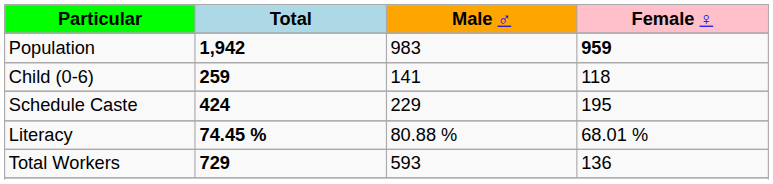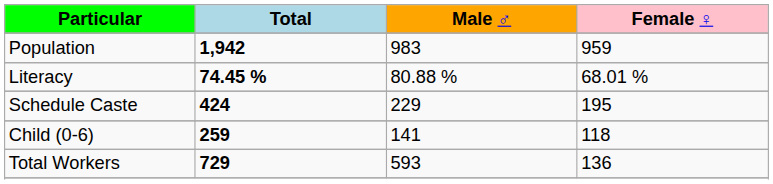Population | Female ♀: bold -> normal
rows swapped: Child (0-6) <-> Literacy
